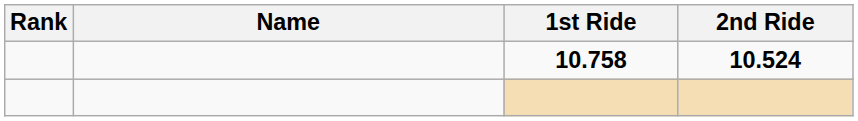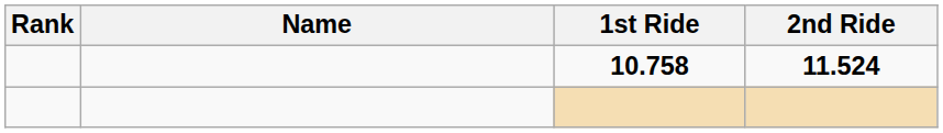10.758 | 2nd Ride: 10.524 -> 11.524
